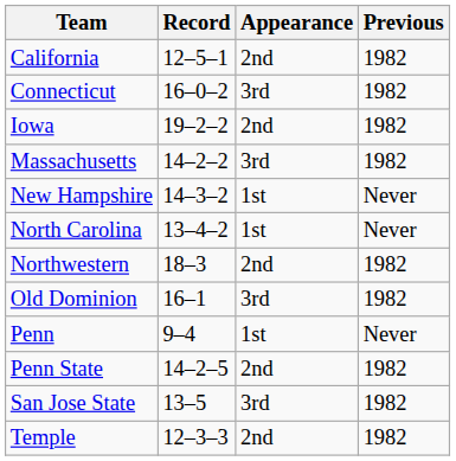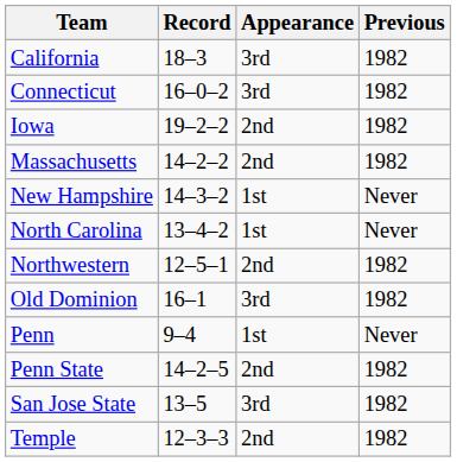California | Record: 12–5–1 -> 18–3
California | Appearance: 2nd -> 3rd
Massachusetts | Appearance: 3rd -> 2nd
Northwestern | Record: 18–3 -> 12–5–1
